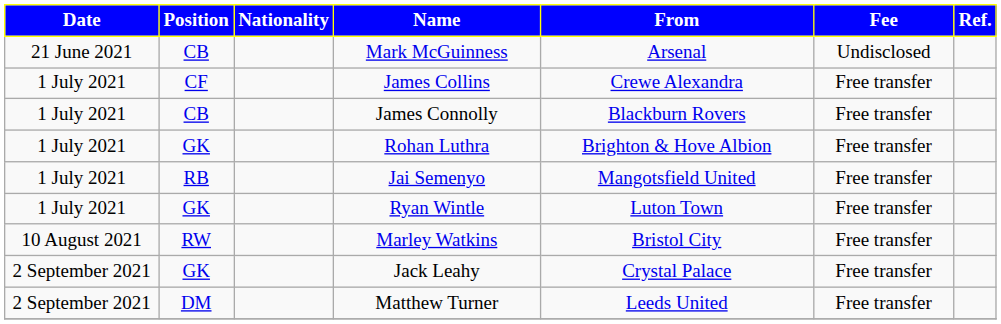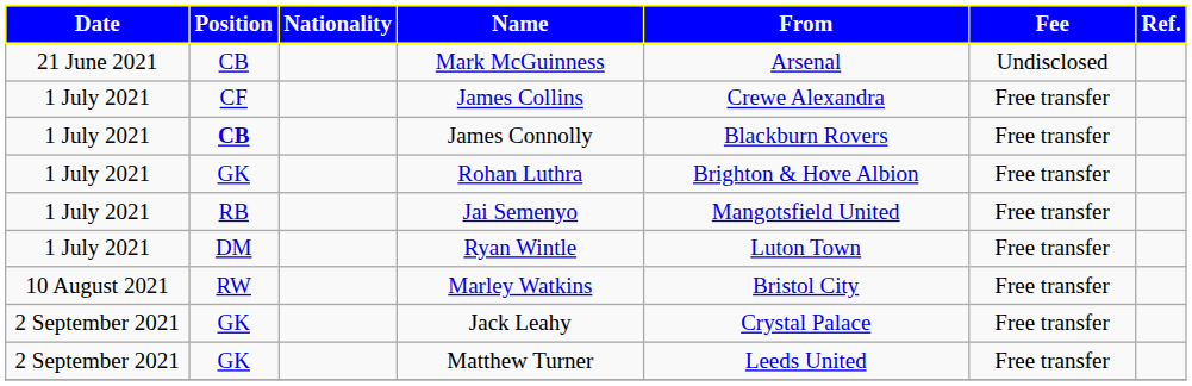James Connolly | Position: normal -> bold
Ryan Wintle | Position: GK -> DM
Matthew Turner | Position: DM -> GK
